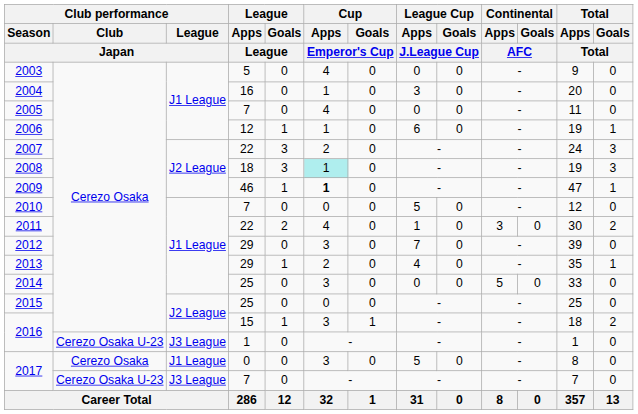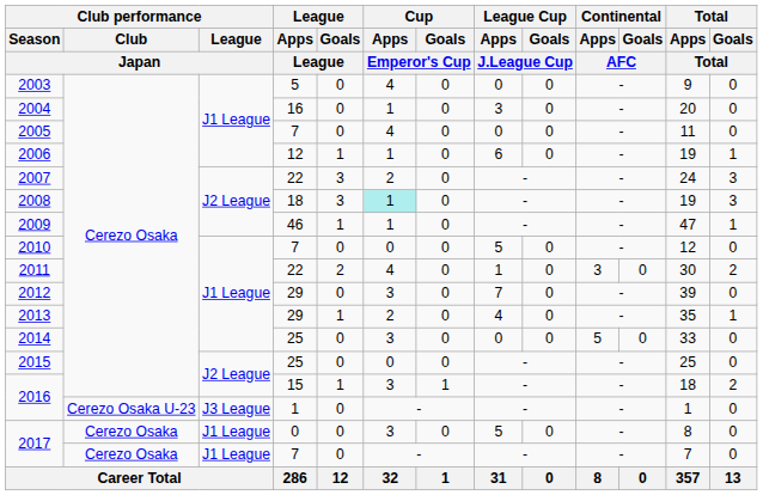2009 | Cup / Apps / Emperor's Cup: bold -> normal
2017 / 7 | Club performance / Club / Japan: Cerezo Osaka U-23 -> Cerezo Osaka
2017 / 7 | Club performance / League / Japan: J3 League -> J1 League
